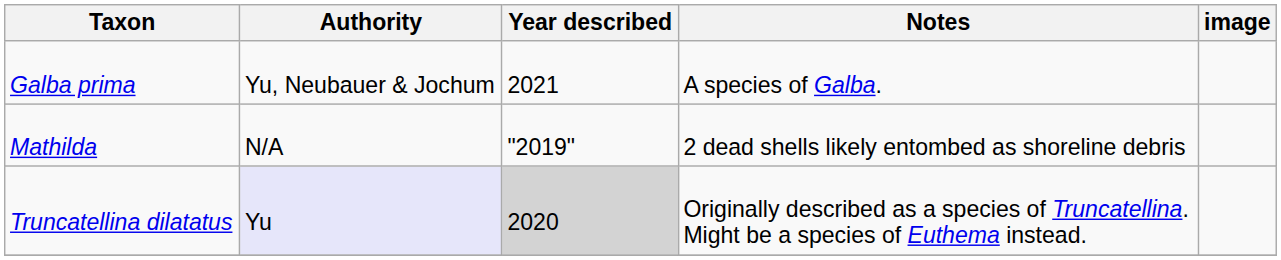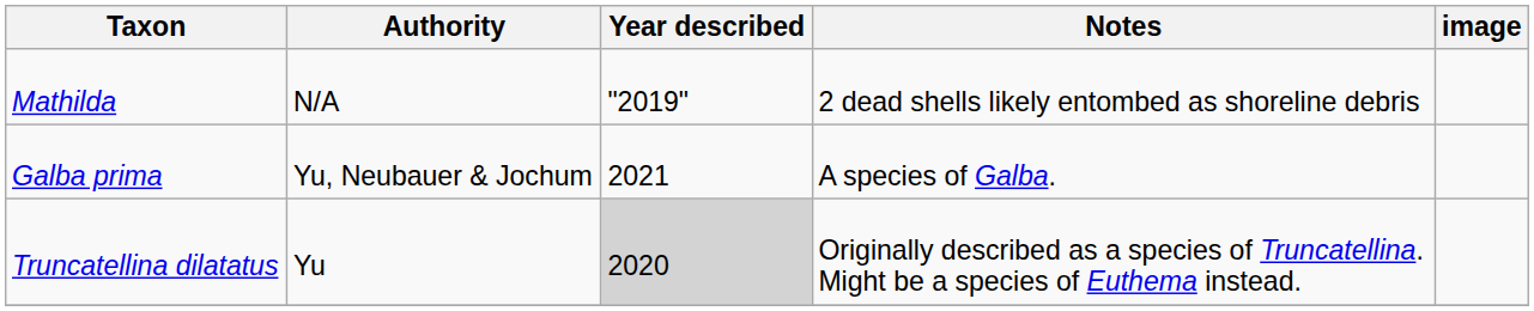rows swapped: Galba prima <-> Mathilda
Truncatellina dilatatus | Authority: lavender background -> no background
